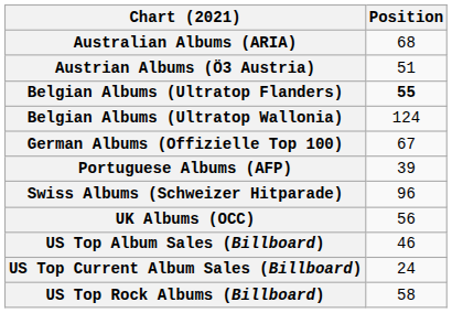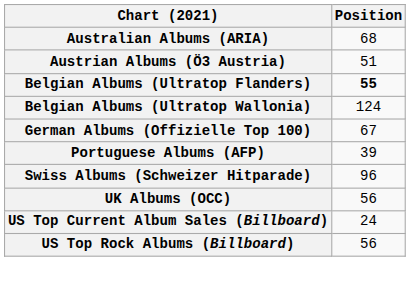- row: US Top Album Sales (Billboard) | 46
US Top Rock Albums (Billboard) | Position: 58 -> 56
